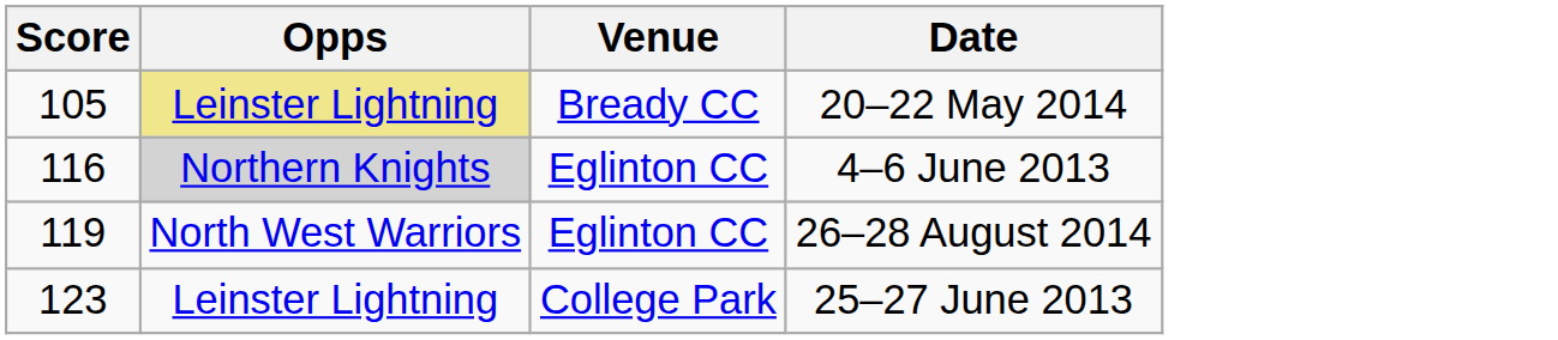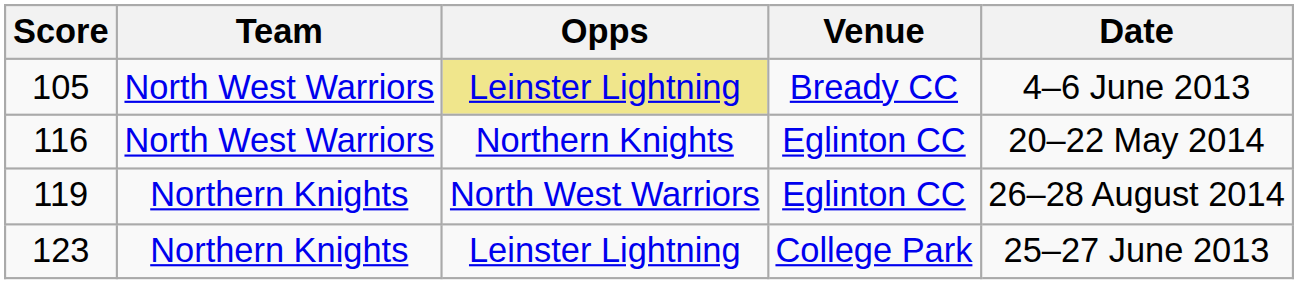+ column: Team | North West Warriors | North West Warriors | Northern Knights | Northern Knights
105 | Date: 20–22 May 2014 -> 4–6 June 2013
116 | Opps: lightgrey background -> no background
116 | Date: 4–6 June 2013 -> 20–22 May 2014
